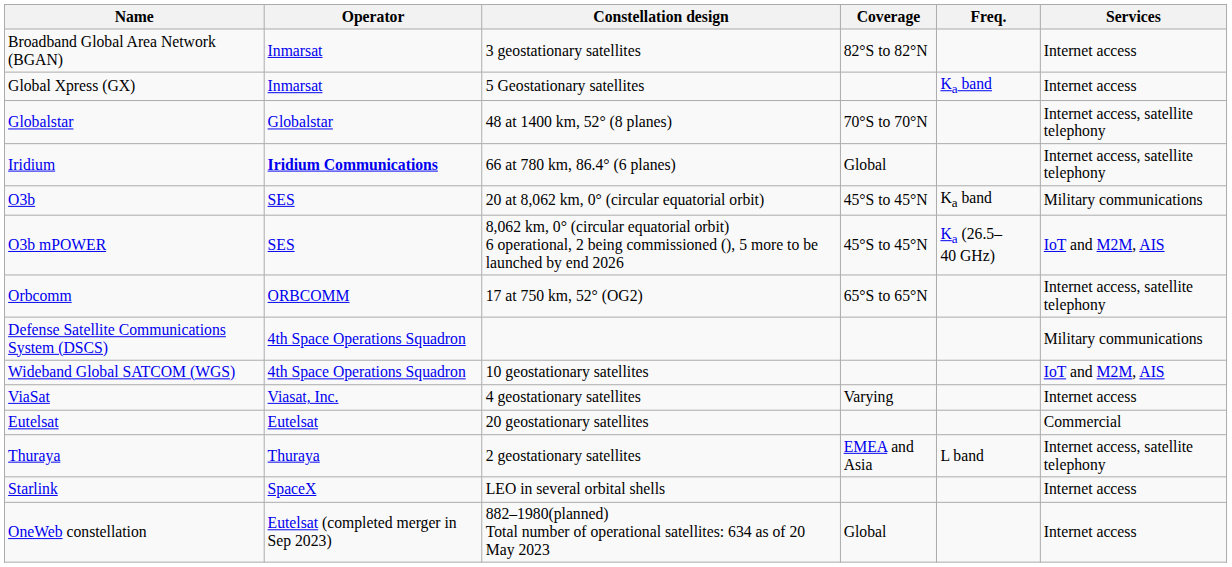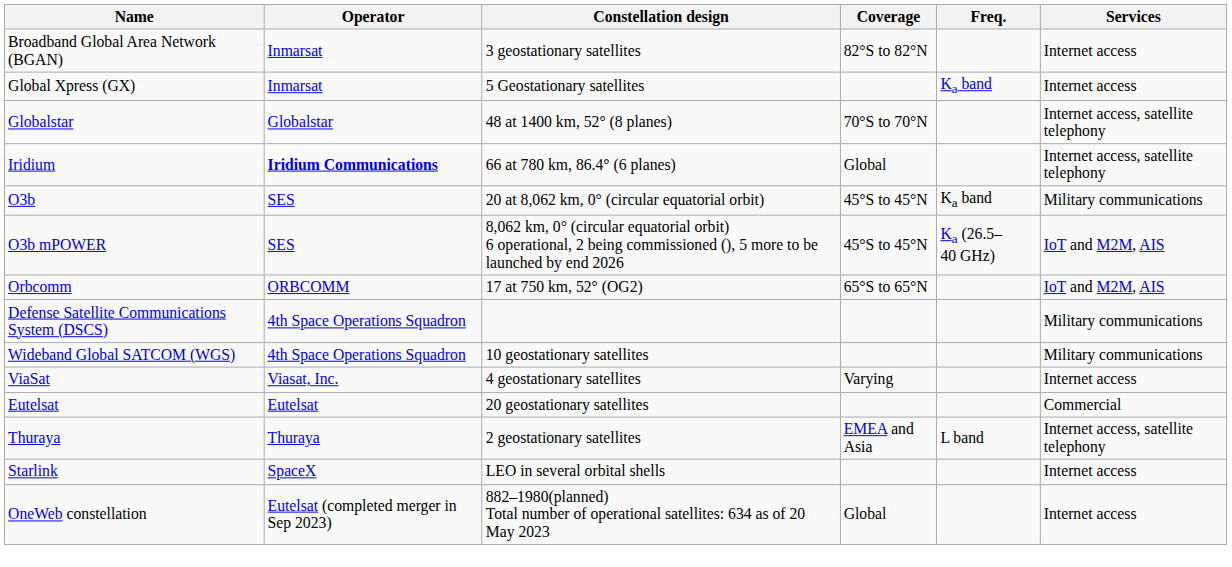Orbcomm | Services: Internet access, satellite telephony -> IoT and M2M, AIS
Wideband Global SATCOM (WGS) | Services: IoT and M2M, AIS -> Military communications
